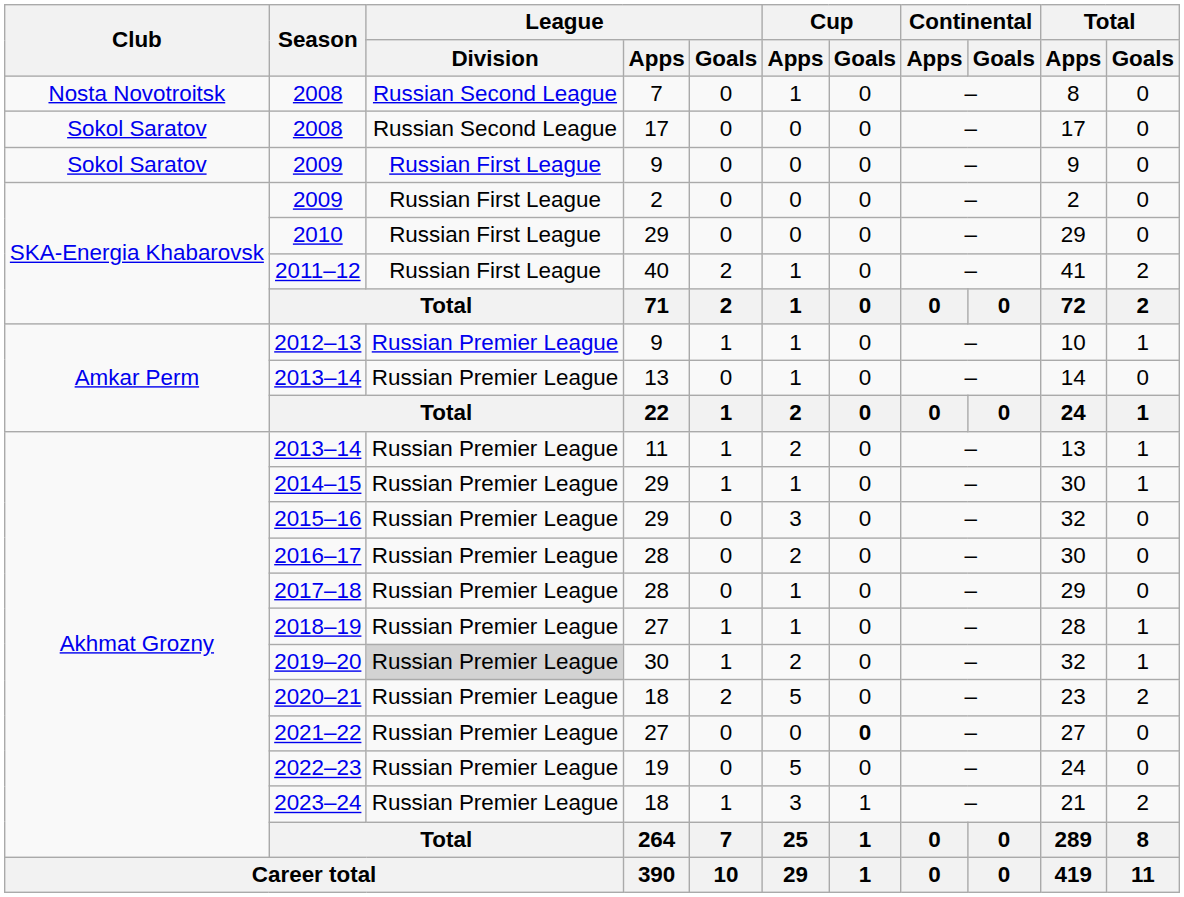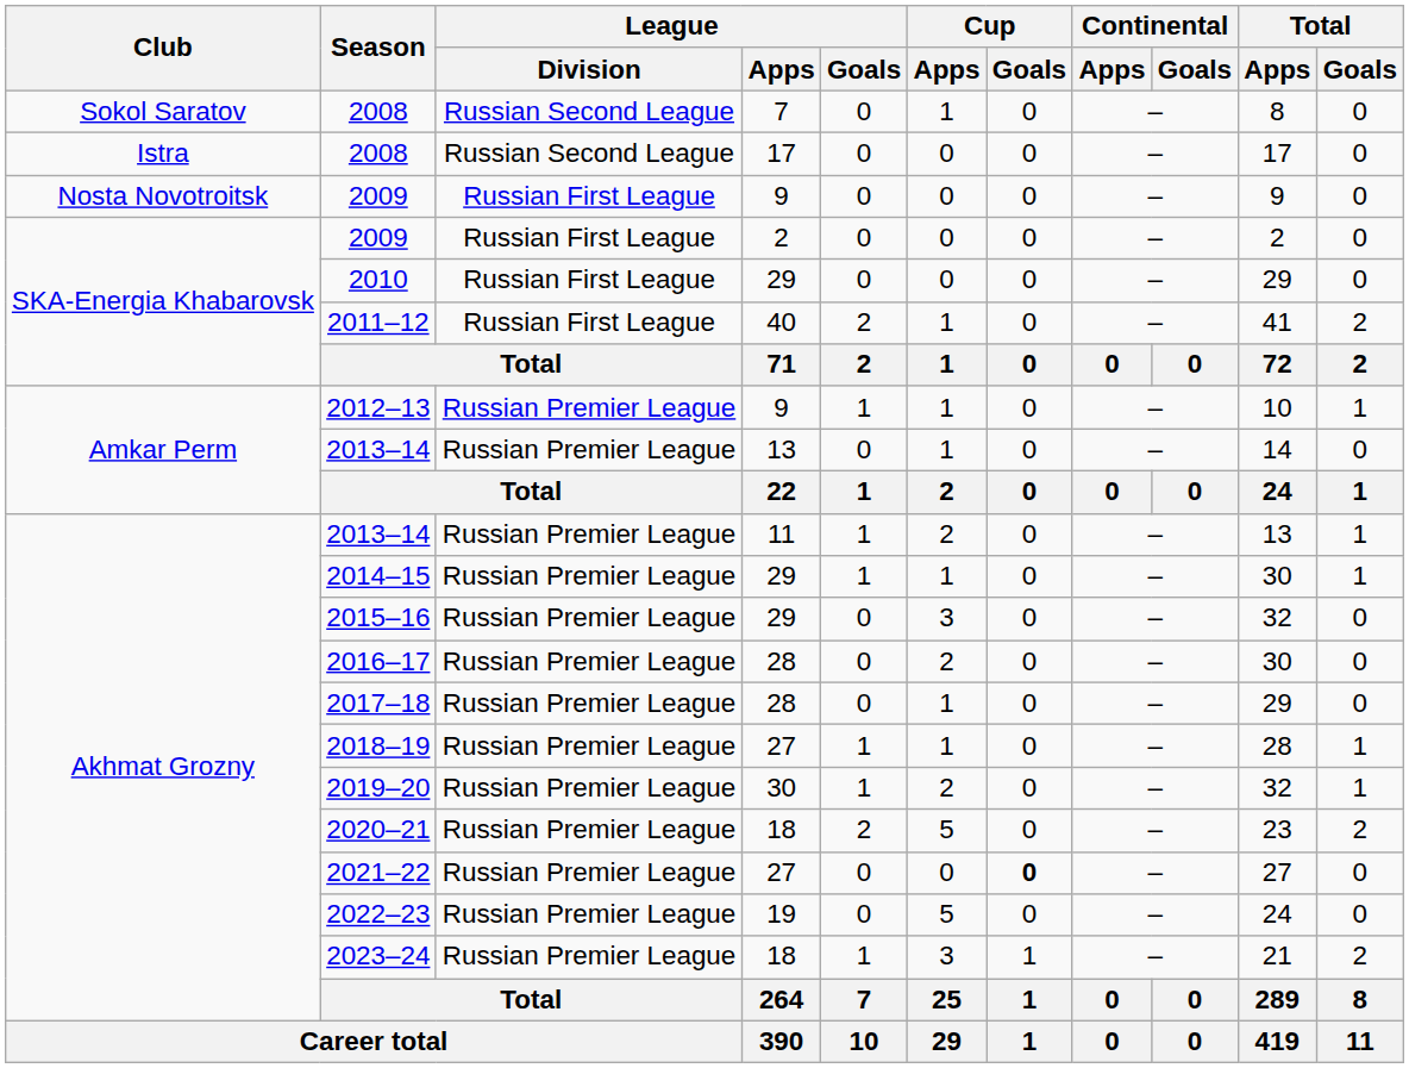2008 / 7 | Club: Nosta Novotroitsk -> Sokol Saratov
2008 / 17 | Club: Sokol Saratov -> Istra
2009 / 9 | Club: Sokol Saratov -> Nosta Novotroitsk
2019–20 | League / Division: lightgrey background -> no background
